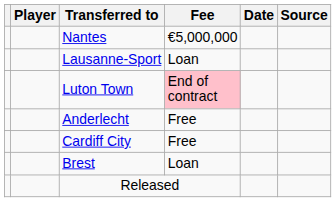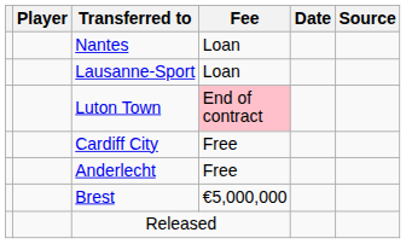Nantes | Fee: €5,000,000 -> Loan
rows swapped: Anderlecht <-> Cardiff City
Brest | Fee: Loan -> €5,000,000
